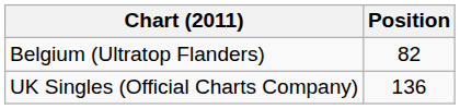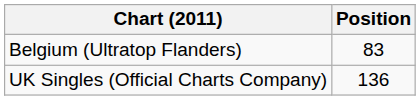Belgium (Ultratop Flanders) | Position: 82 -> 83
